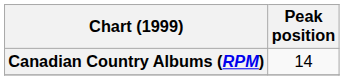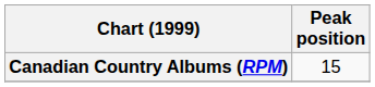Canadian Country Albums (RPM) | Peak position: 14 -> 15
